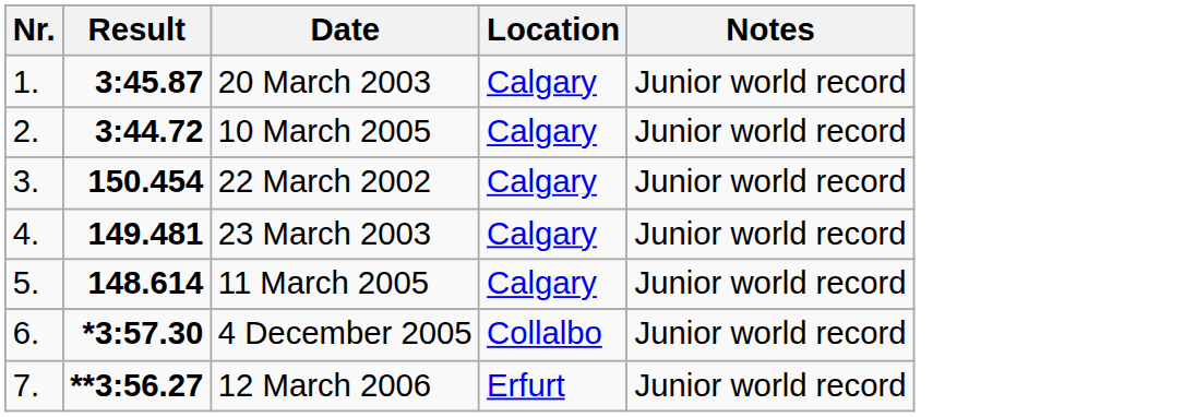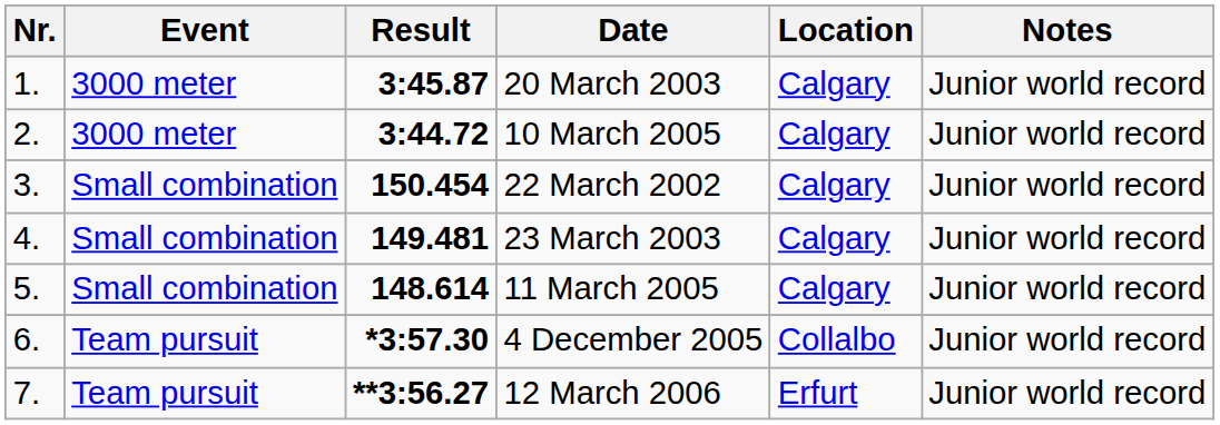+ column: Event | 3000 meter | 3000 meter | Small combination | Small combination | Small combination | Team pursuit | Team pursuit
